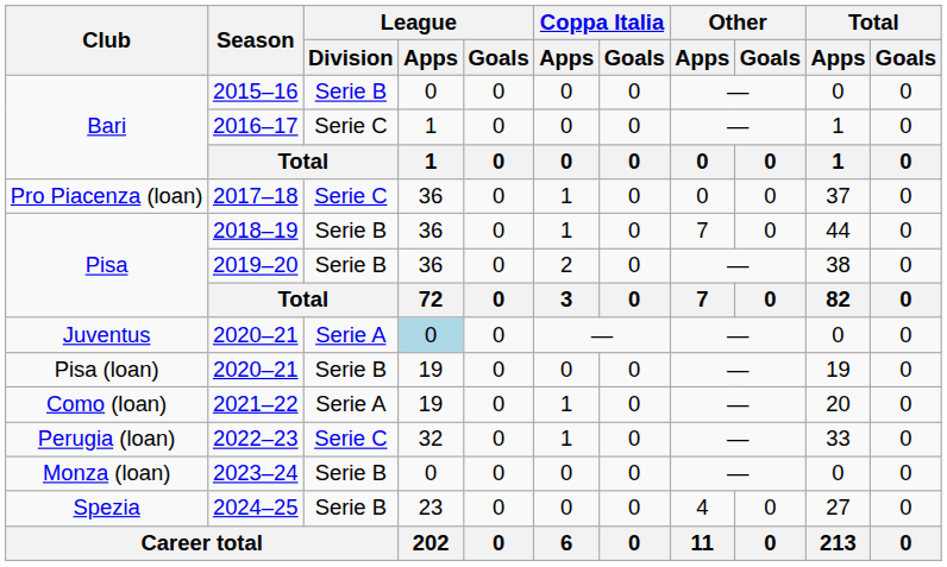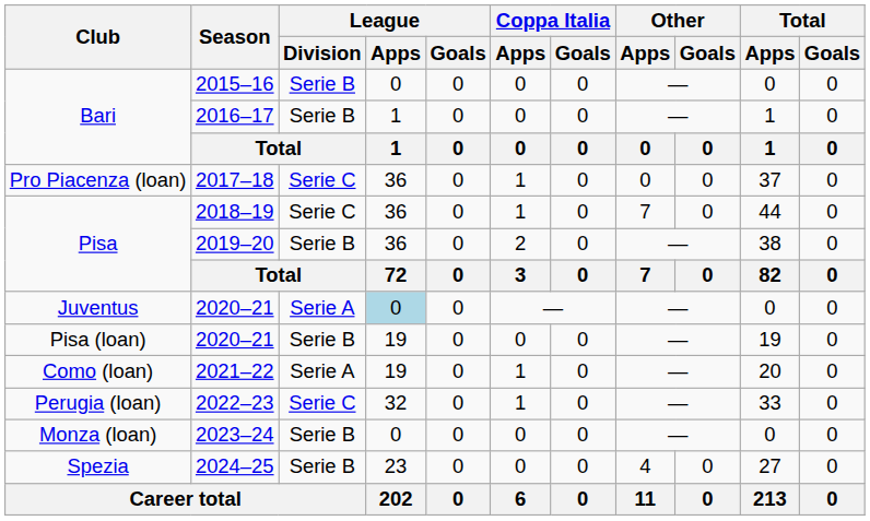2016–17 | League / Division: Serie C -> Serie B
2018–19 | League / Division: Serie B -> Serie C
